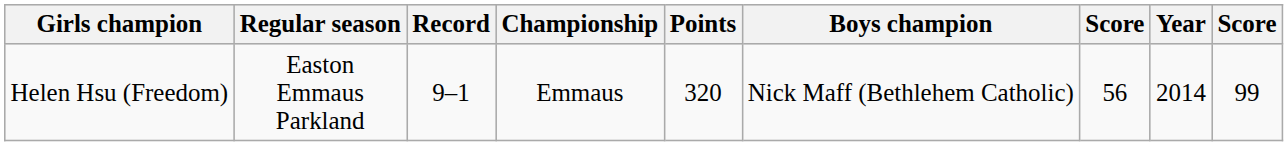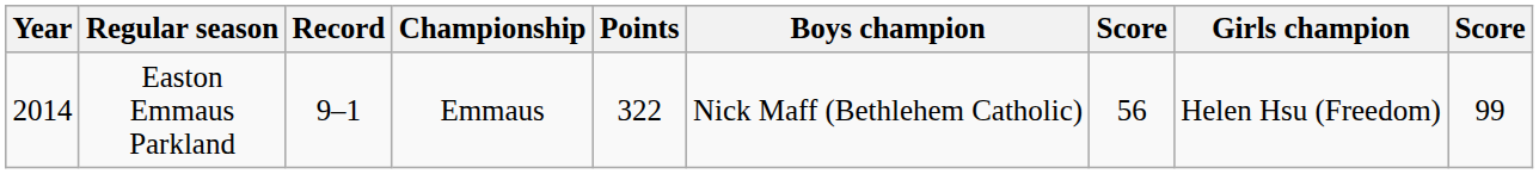columns swapped: Year <-> Girls champion
Easton Emmaus Parkland | Points: 320 -> 322
